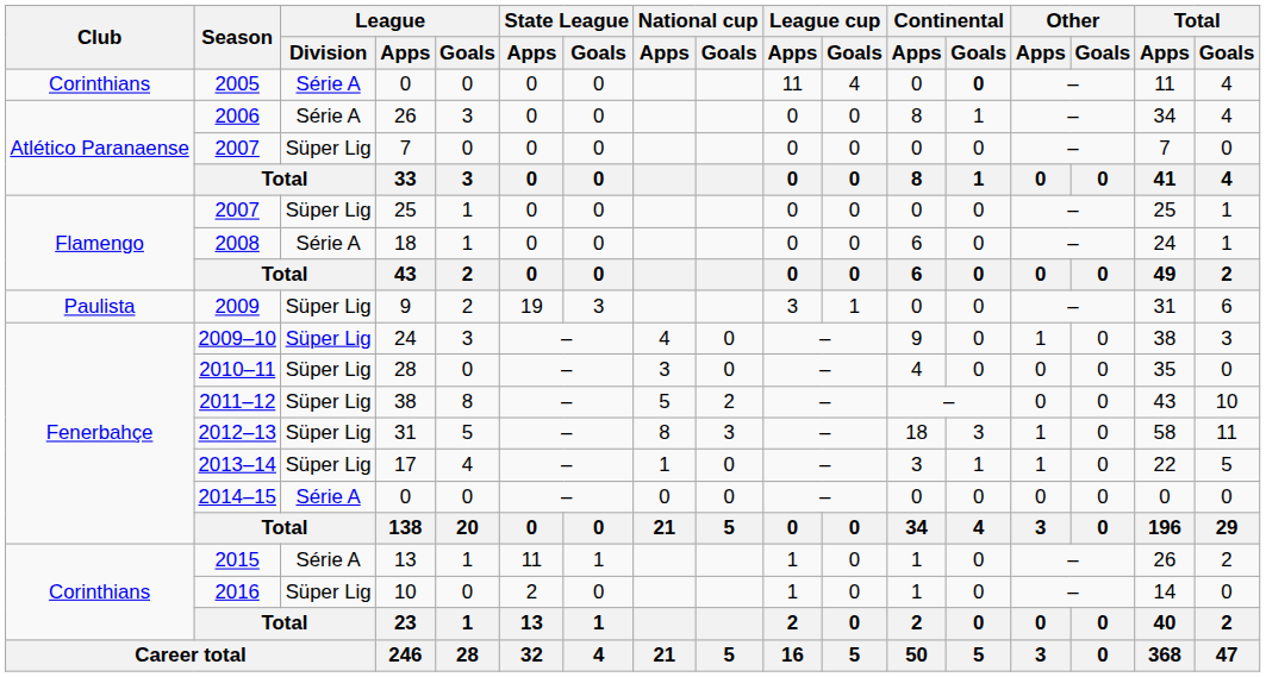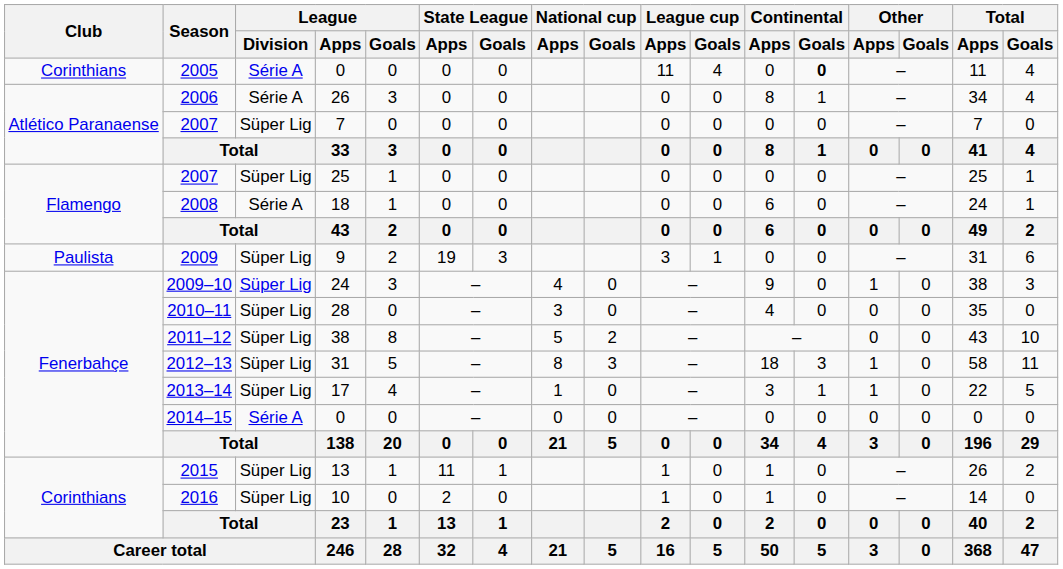2015 | League / Division: Série A -> Süper Lig
